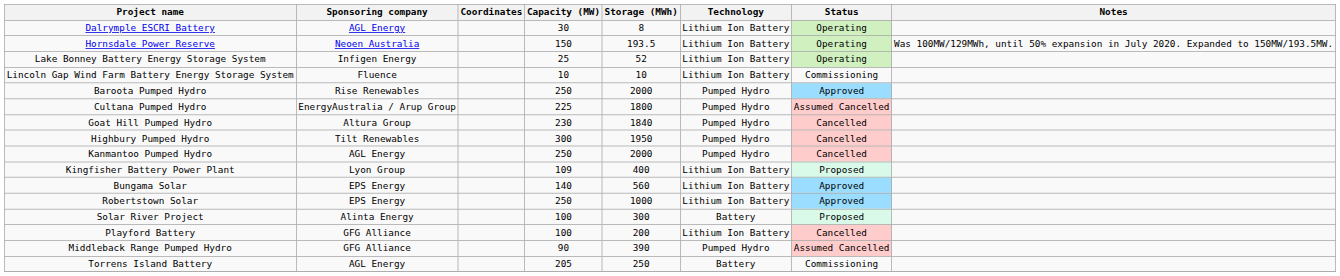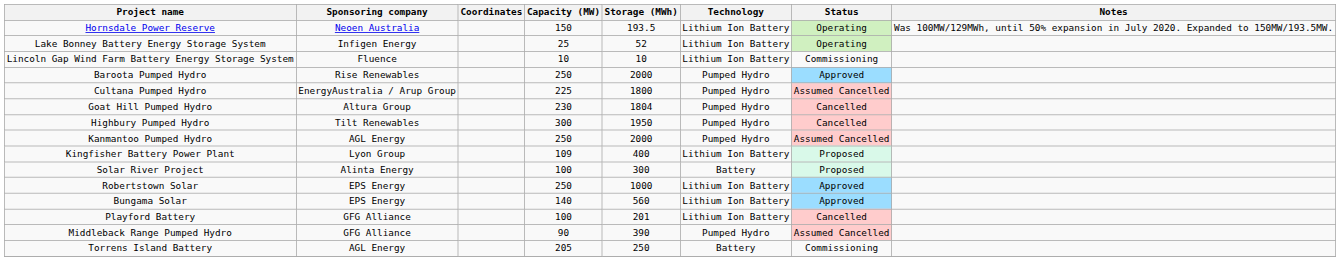- row: Dalrymple ESCRI Battery | AGL Energy | 30 | 8 | Lithium Ion Battery | Operating
Goat Hill Pumped Hydro | Storage (MWh): 1840 -> 1804
Kanmantoo Pumped Hydro | Status: Cancelled -> Assumed Cancelled
rows swapped: Bungama Solar <-> Solar River Project
Playford Battery | Storage (MWh): 200 -> 201
